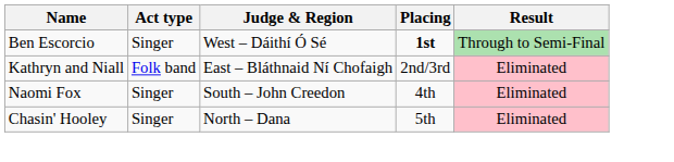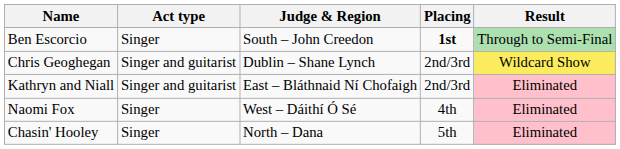Ben Escorcio | Judge & Region: West – Dáithí Ó Sé -> South – John Creedon
+ row: Chris Geoghegan | Singer and guitarist | Dublin – Shane Lynch | 2nd/3rd | Wildcard Show
Kathryn and Niall | Act type: Folk band -> Singer and guitarist
Naomi Fox | Judge & Region: South – John Creedon -> West – Dáithí Ó Sé
